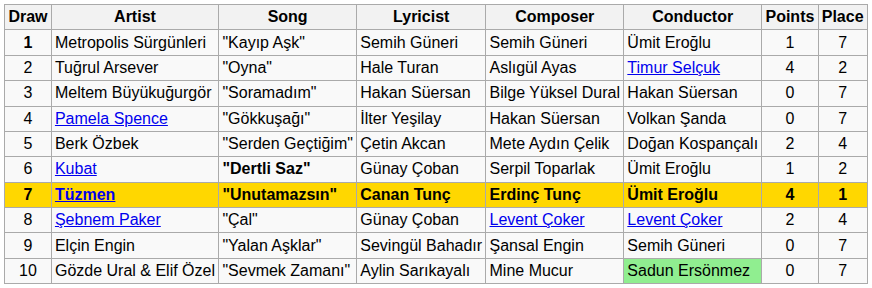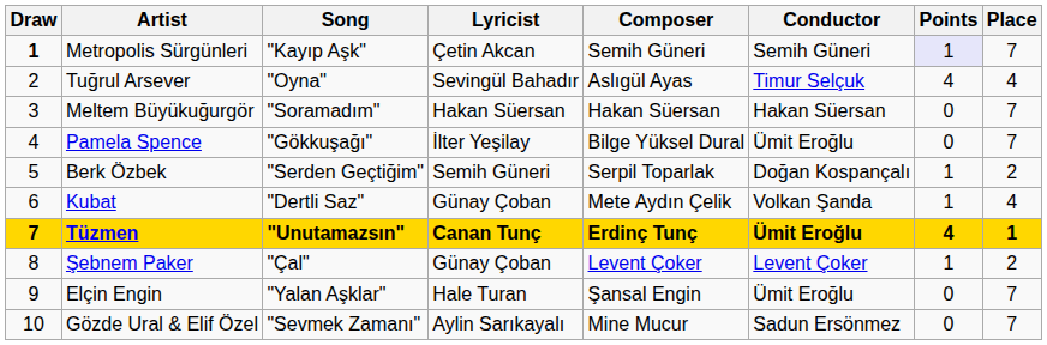Metropolis Sürgünleri | Lyricist: Semih Güneri -> Çetin Akcan
Metropolis Sürgünleri | Conductor: Ümit Eroğlu -> Semih Güneri
Metropolis Sürgünleri | Points: no background -> lavender background
Tuğrul Arsever | Lyricist: Hale Turan -> Sevingül Bahadır
Tuğrul Arsever | Place: 2 -> 4
Meltem Büyükuğurgör | Composer: Bilge Yüksel Dural -> Hakan Süersan
Pamela Spence | Composer: Hakan Süersan -> Bilge Yüksel Dural
Pamela Spence | Conductor: Volkan Şanda -> Ümit Eroğlu
Berk Özbek | Lyricist: Çetin Akcan -> Semih Güneri
Berk Özbek | Composer: Mete Aydın Çelik -> Serpil Toparlak
Berk Özbek | Points: 2 -> 1
Berk Özbek | Place: 4 -> 2
Kubat | Song: bold -> normal
Kubat | Composer: Serpil Toparlak -> Mete Aydın Çelik
Kubat | Conductor: Ümit Eroğlu -> Volkan Şanda
Kubat | Place: 2 -> 4
Şebnem Paker | Points: 2 -> 1
Şebnem Paker | Place: 4 -> 2
Elçin Engin | Lyricist: Sevingül Bahadır -> Hale Turan
Elçin Engin | Conductor: Semih Güneri -> Ümit Eroğlu
Gözde Ural & Elif Özel | Conductor: lightgreen background -> no background
